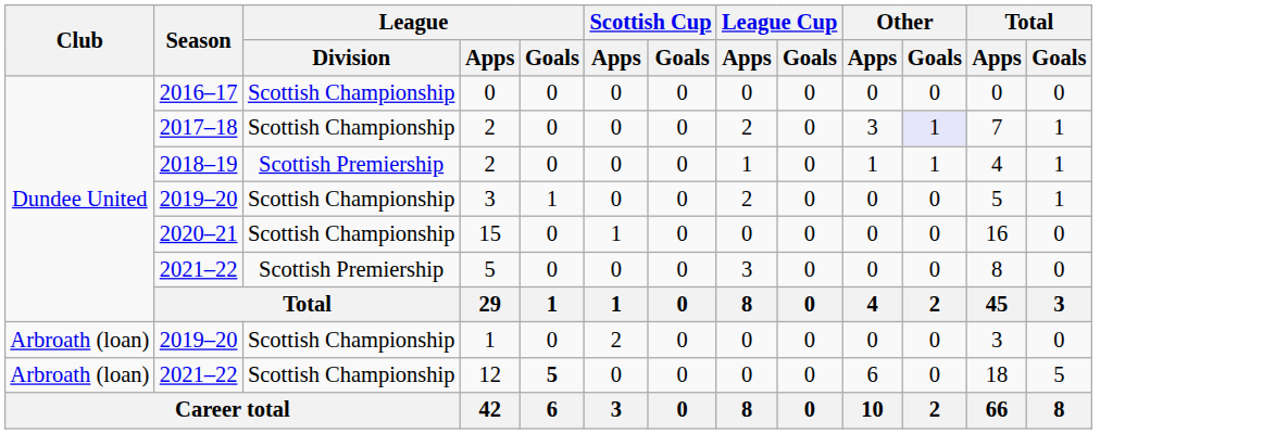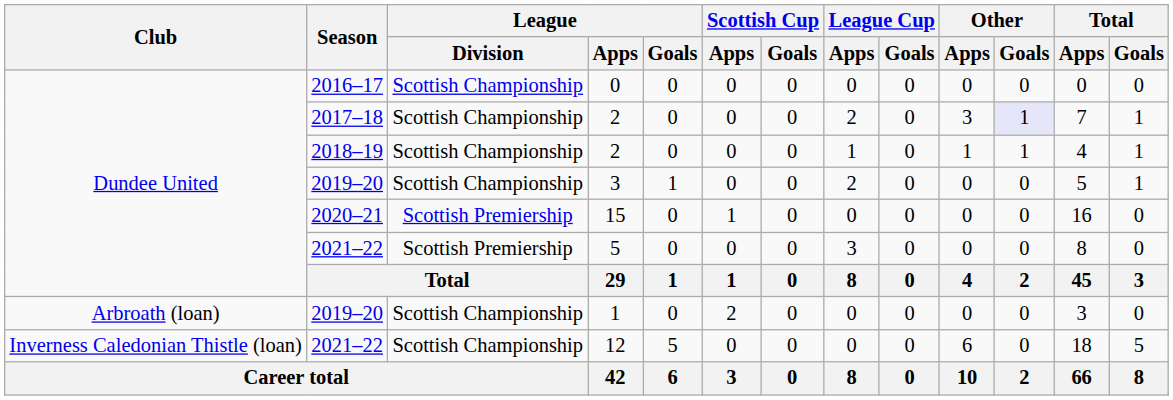2018–19 / 2 | League / Division: Scottish Premiership -> Scottish Championship
15 | League / Division: Scottish Championship -> Scottish Premiership
12 | Club: Arbroath (loan) -> Inverness Caledonian Thistle (loan)
12 | League / Goals: bold -> normal
